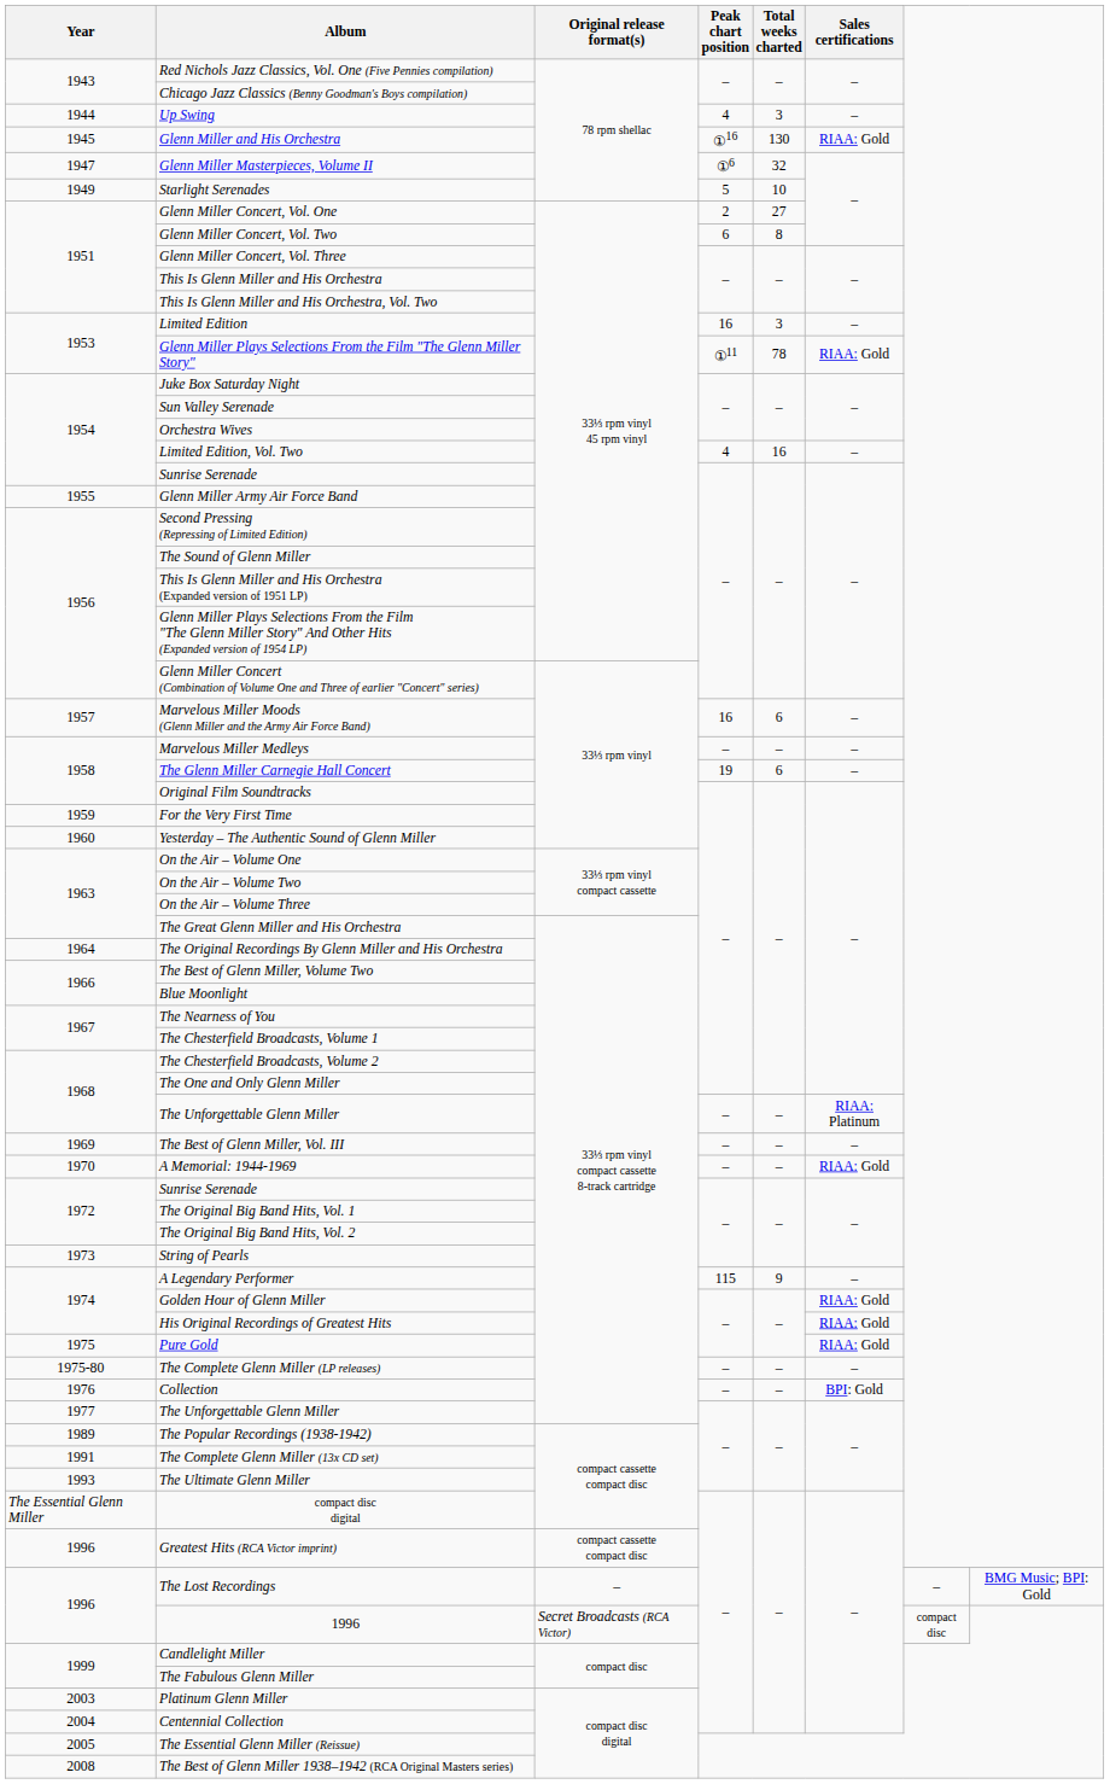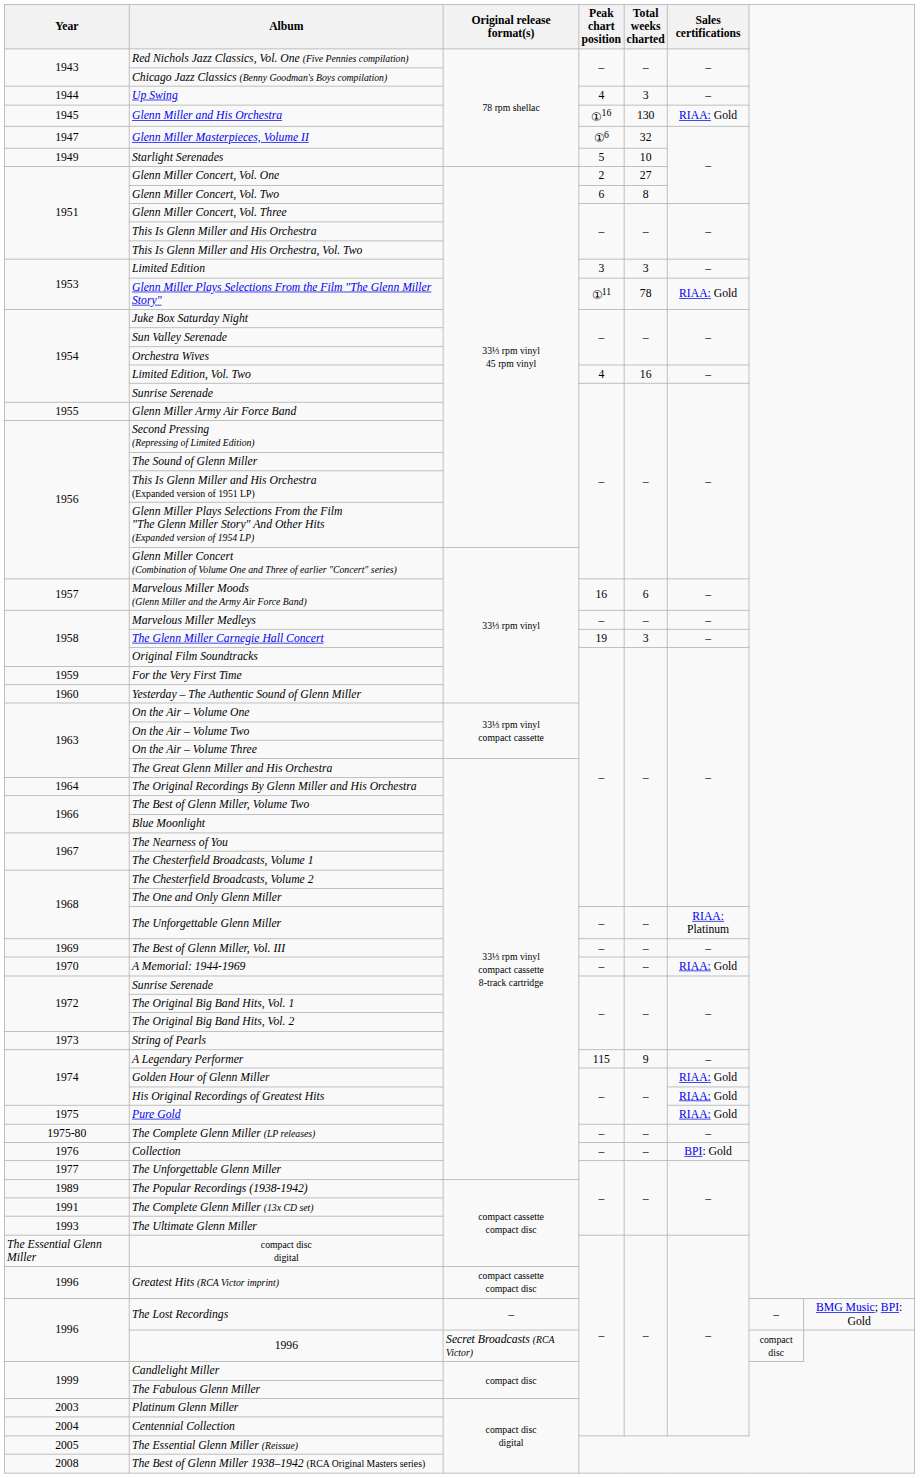Limited Edition | Peak chart position: 16 -> 3
The Glenn Miller Carnegie Hall Concert | Total weeks charted: 6 -> 3
